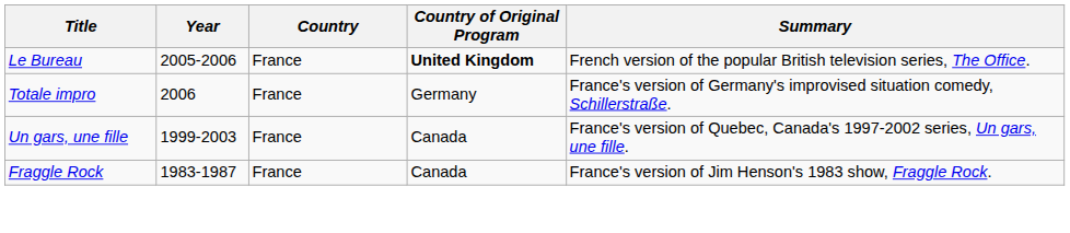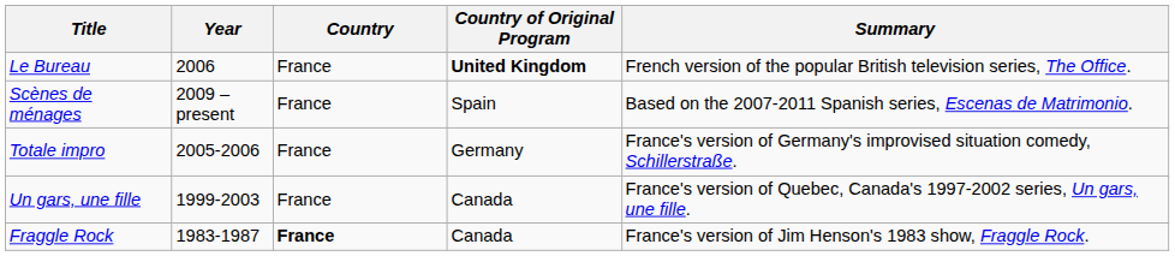Le Bureau | Year: 2005-2006 -> 2006
+ row: Scènes de ménages | 2009 – present | France | Spain | Based on the 2007-2011 Spanish series, Escenas de Matrimonio.
Totale impro | Year: 2006 -> 2005-2006
Fraggle Rock | Country: normal -> bold
